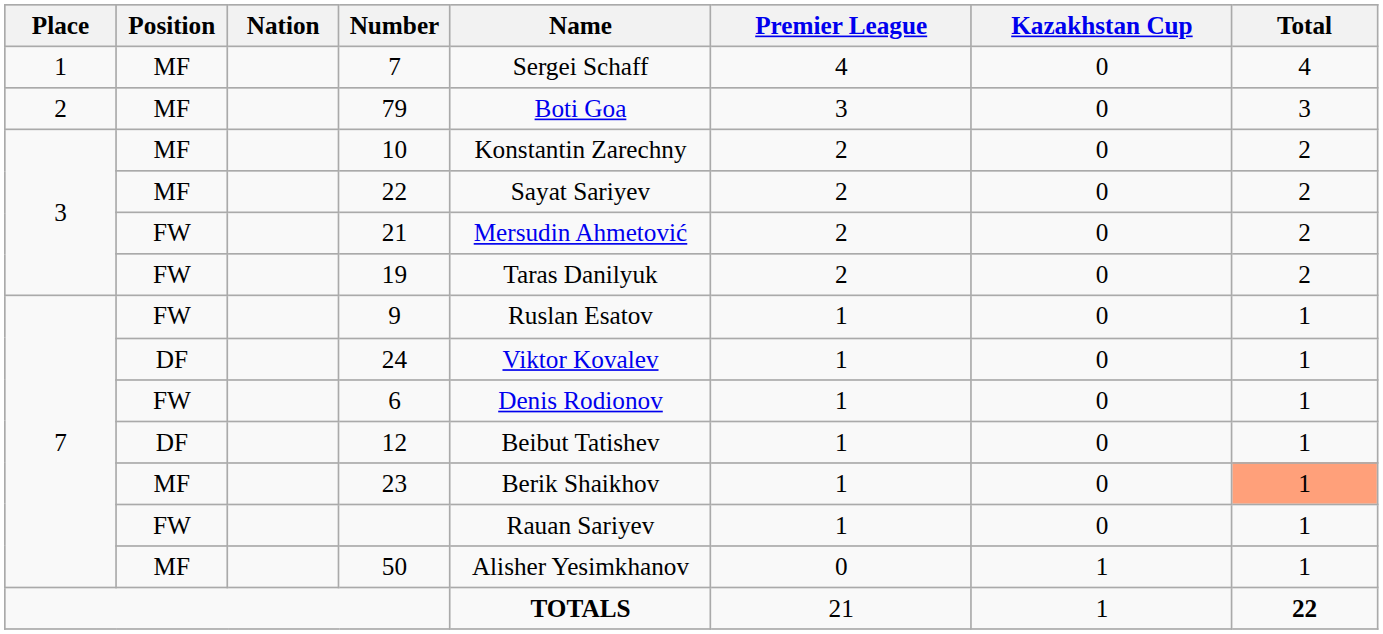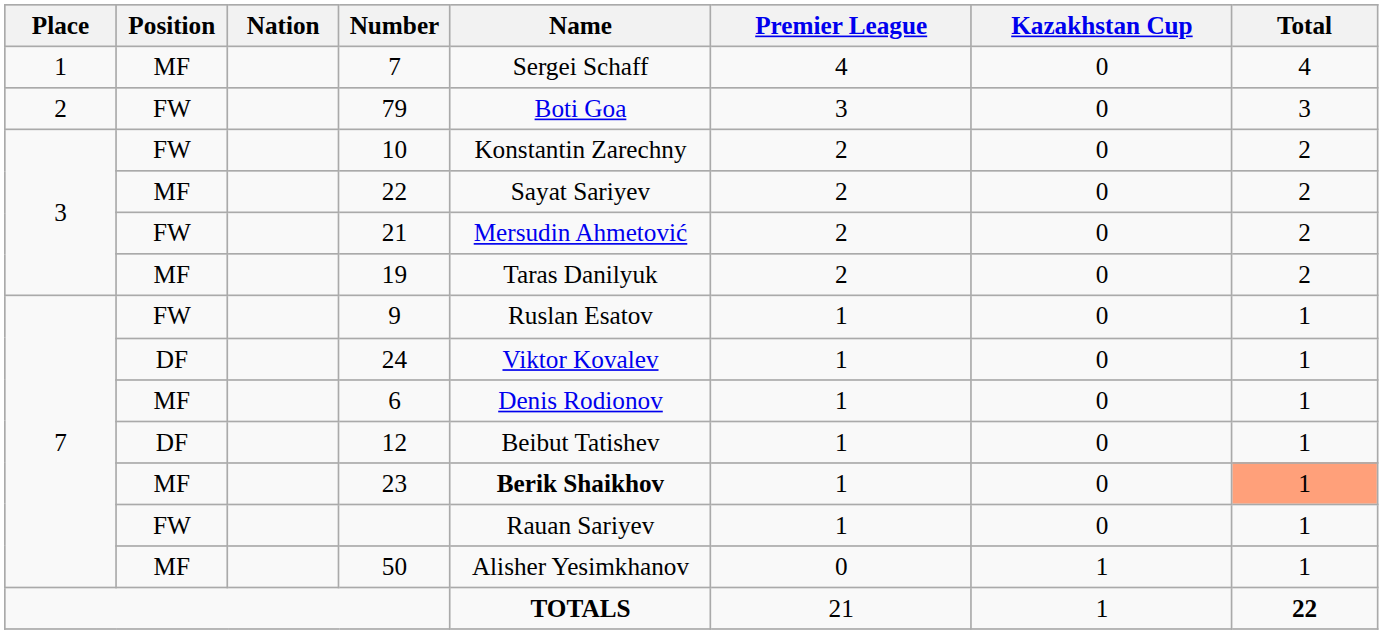79 | Position: MF -> FW
10 | Position: MF -> FW
19 | Position: FW -> MF
6 | Position: FW -> MF
23 | Name: normal -> bold
